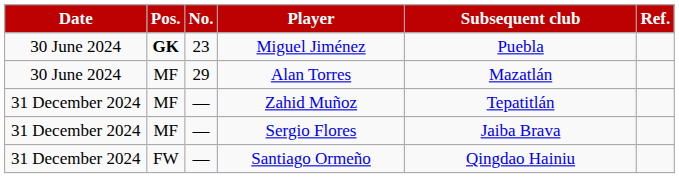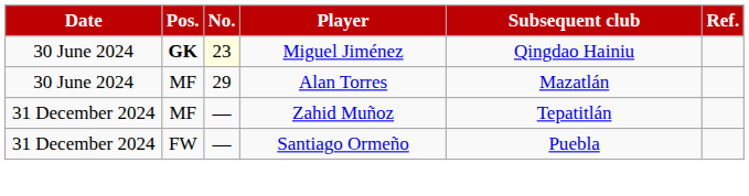Miguel Jiménez | No.: no background -> lightyellow background
Miguel Jiménez | Subsequent club: Puebla -> Qingdao Hainiu
- row: 31 December 2024 | MF | — | Sergio Flores | Jaiba Brava
Santiago Ormeño | Subsequent club: Qingdao Hainiu -> Puebla
